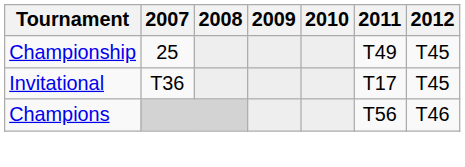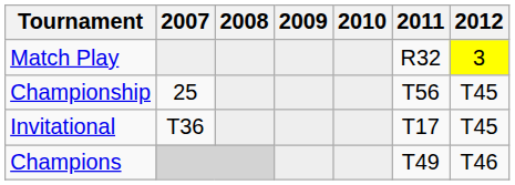+ row: Match Play | R32 | 3
Championship | 2011: T49 -> T56
Champions | 2011: T56 -> T49
